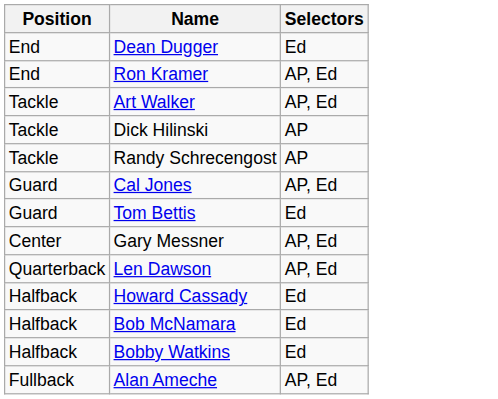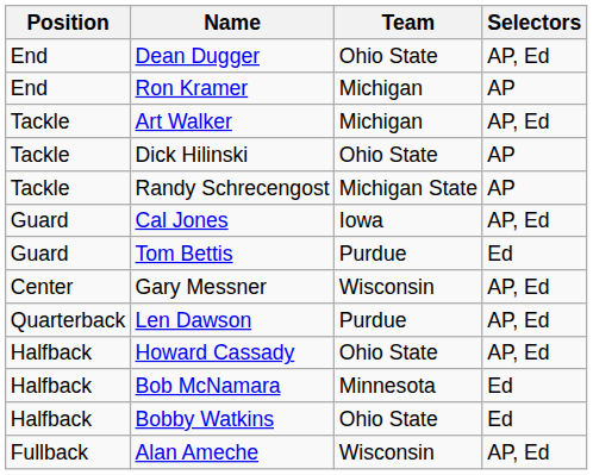+ column: Team | Ohio State | Michigan | Michigan | Ohio State | Michigan State | Iowa | Purdue | Wisconsin | Purdue | Ohio State | Minnesota | Ohio State | Wisconsin
Dean Dugger | Selectors: Ed -> AP, Ed
Ron Kramer | Selectors: AP, Ed -> AP
Howard Cassady | Selectors: Ed -> AP, Ed
